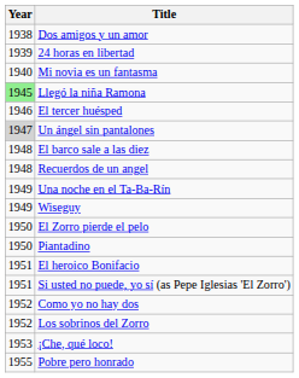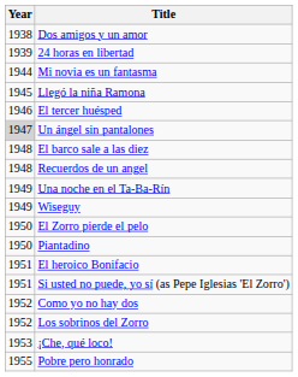Mi novia es un fantasma | Year: 1940 -> 1944
Llegó la niña Ramona | Year: lightgreen background -> no background
